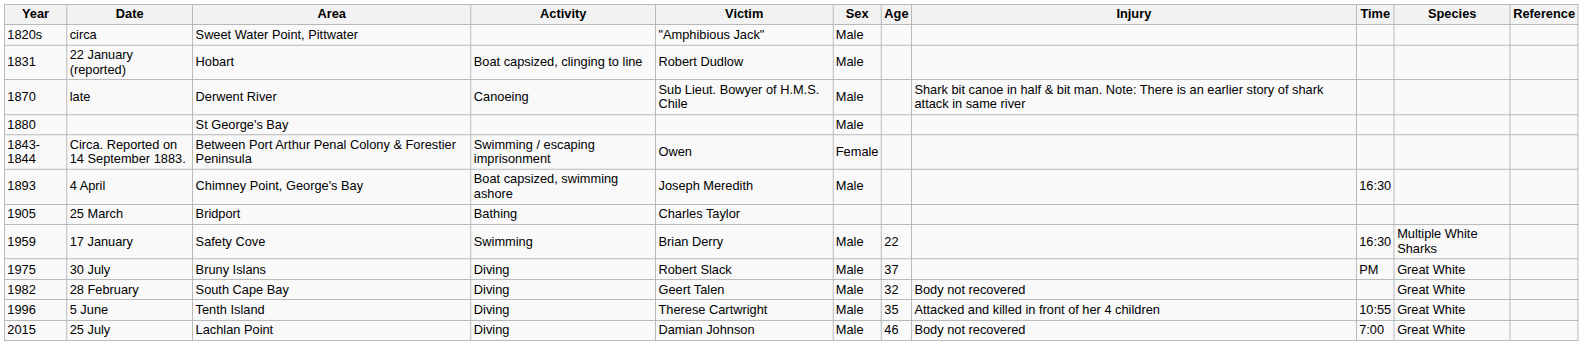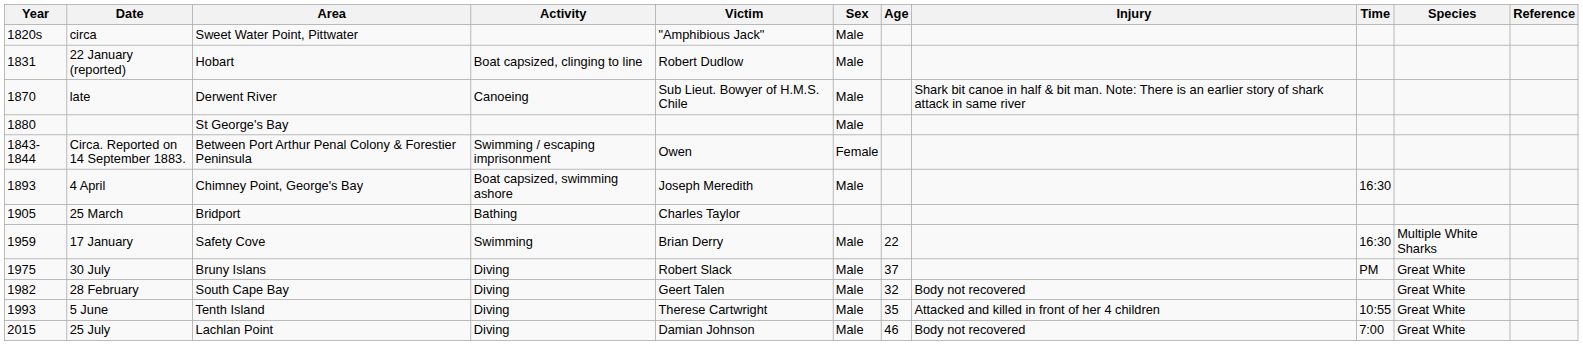5 June | Year: 1996 -> 1993
